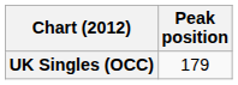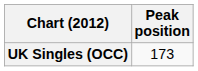UK Singles (OCC) | Peak position: 179 -> 173
